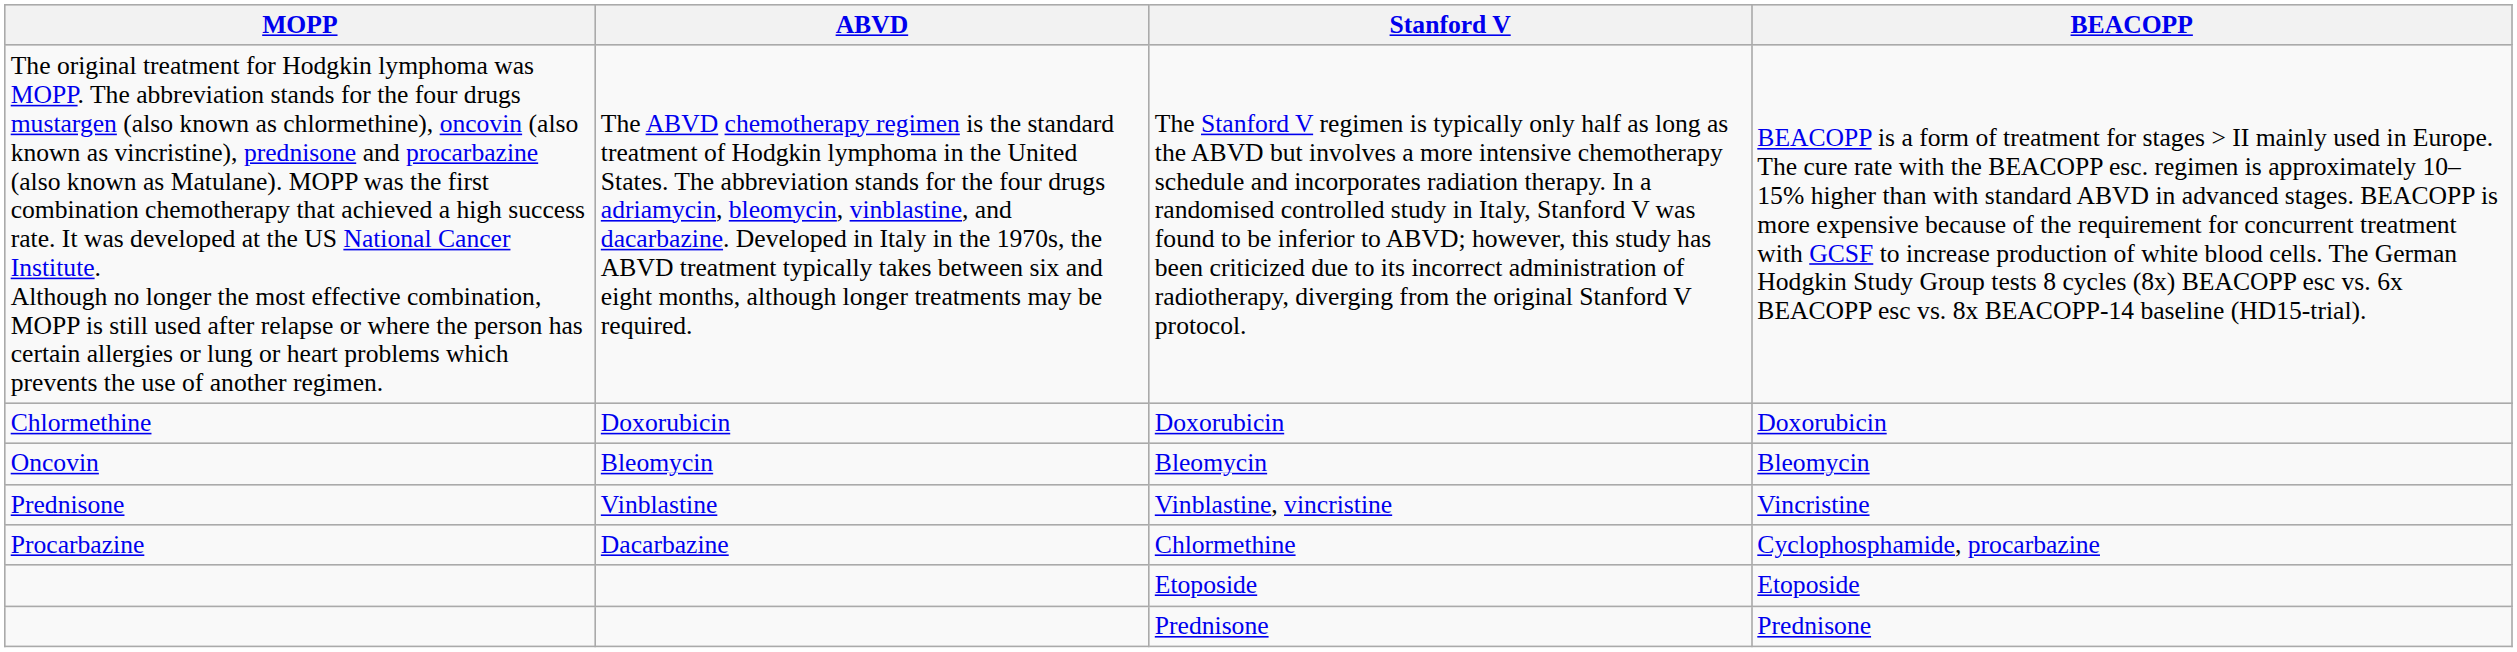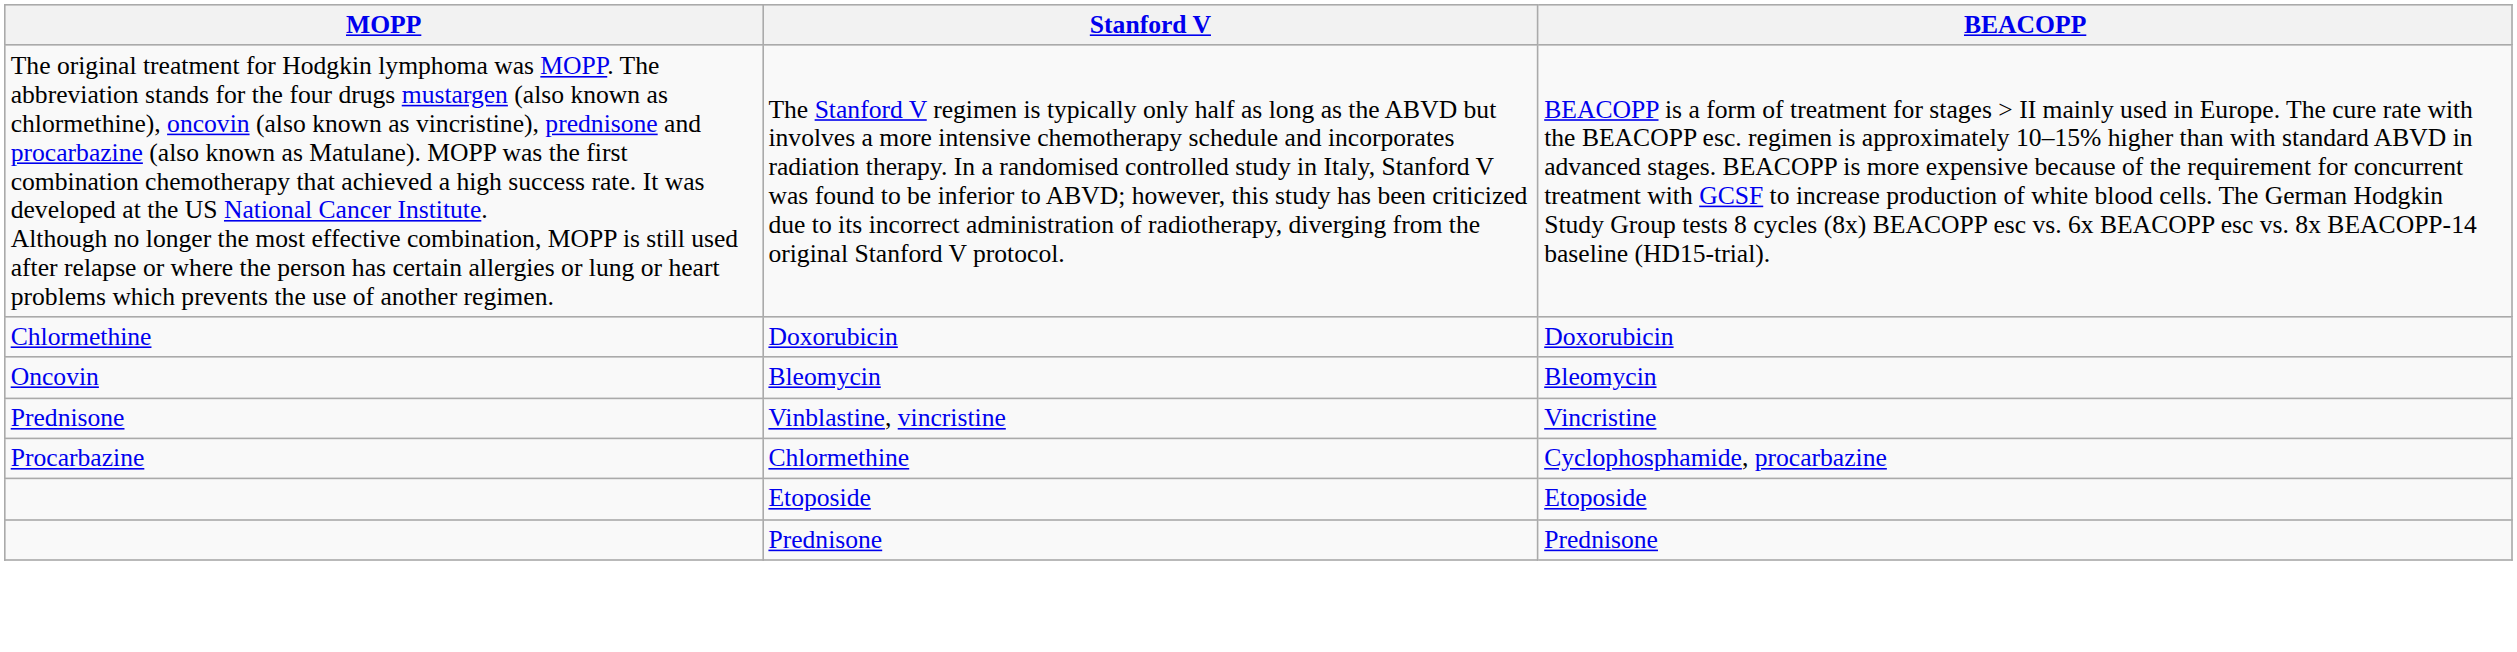- column: ABVD | The ABVD chemotherapy regimen is the standard treatment of Hodgkin lymphoma in the United States. The abbreviation stands for the four drugs adriamycin, bleomycin, vinblastine, and dacarbazine. Developed in Italy in the 1970s, the ABVD treatment typically takes between six and eight months, although longer treatments may be required. | Doxorubicin | Bleomycin | Vinblastine | Dacarbazine
